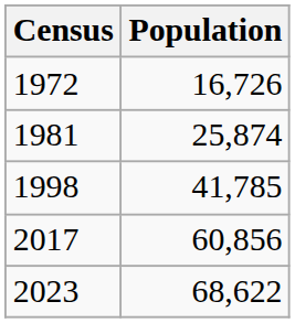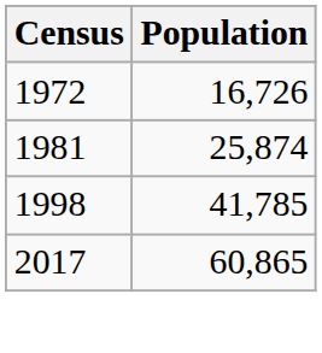2017 | Population: 60,856 -> 60,865
- row: 2023 | 68,622
